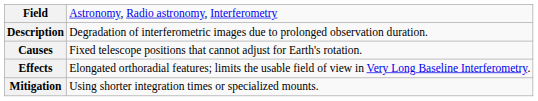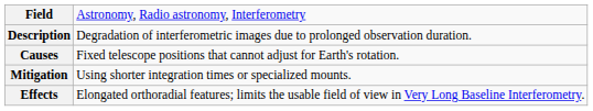rows swapped: Effects <-> Mitigation
